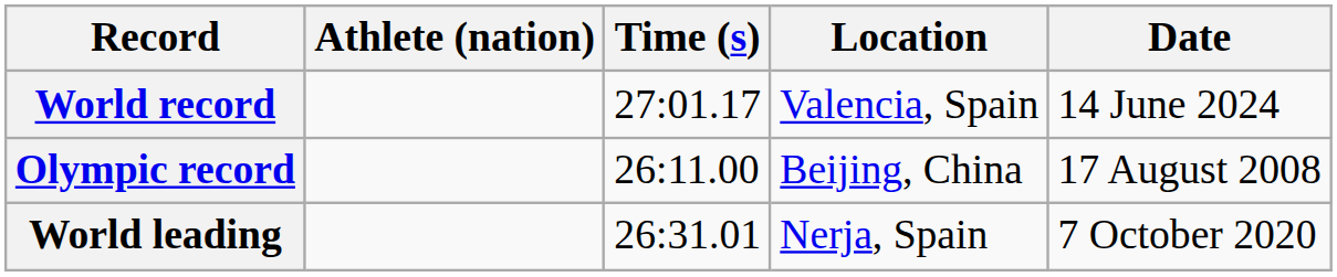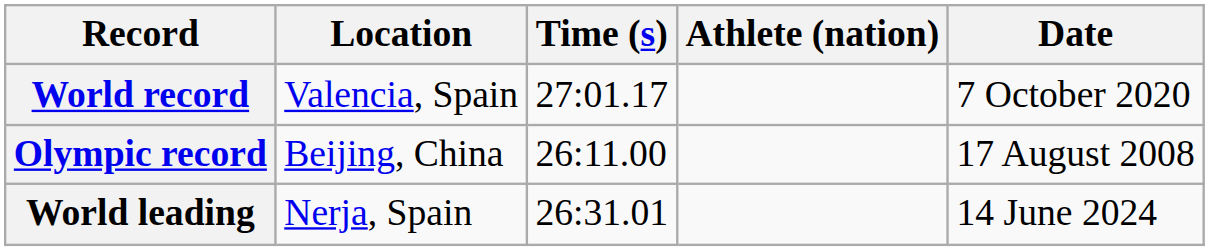columns swapped: Athlete (nation) <-> Location
World record | Date: 14 June 2024 -> 7 October 2020
World leading | Date: 7 October 2020 -> 14 June 2024
